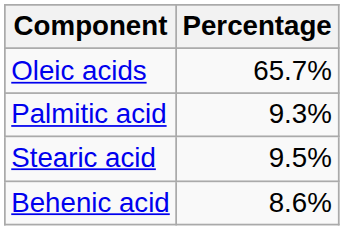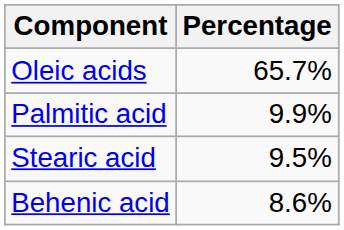Palmitic acid | Percentage: 9.3% -> 9.9%
